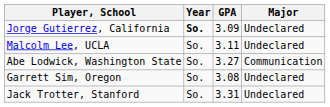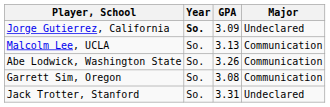Malcolm Lee, UCLA | GPA: 3.11 -> 3.13
Malcolm Lee, UCLA | Major: Undeclared -> Communication
Abe Lodwick, Washington State | GPA: 3.27 -> 3.26
Garrett Sim, Oregon | Major: Undeclared -> Communication
